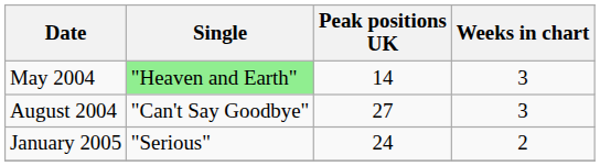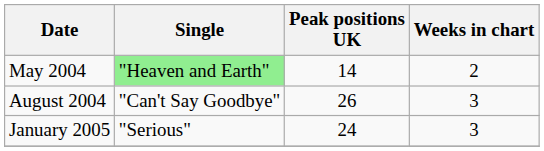May 2004 | Weeks in chart: 3 -> 2
August 2004 | Peak positions UK: 27 -> 26
January 2005 | Weeks in chart: 2 -> 3
